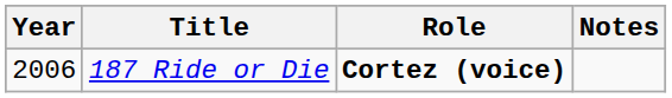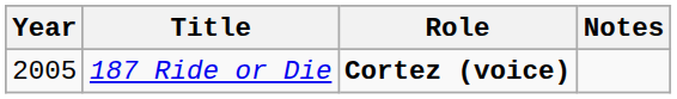187 Ride or Die | Year: 2006 -> 2005
